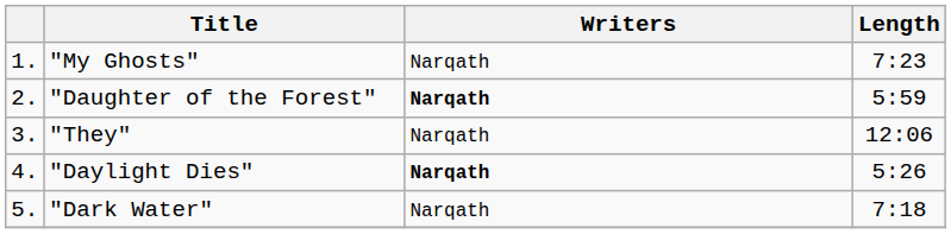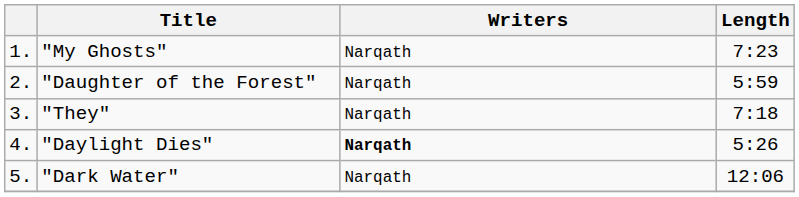"Daughter of the Forest" | Writers: bold -> normal
"They" | Length: 12:06 -> 7:18
"Dark Water" | Length: 7:18 -> 12:06
